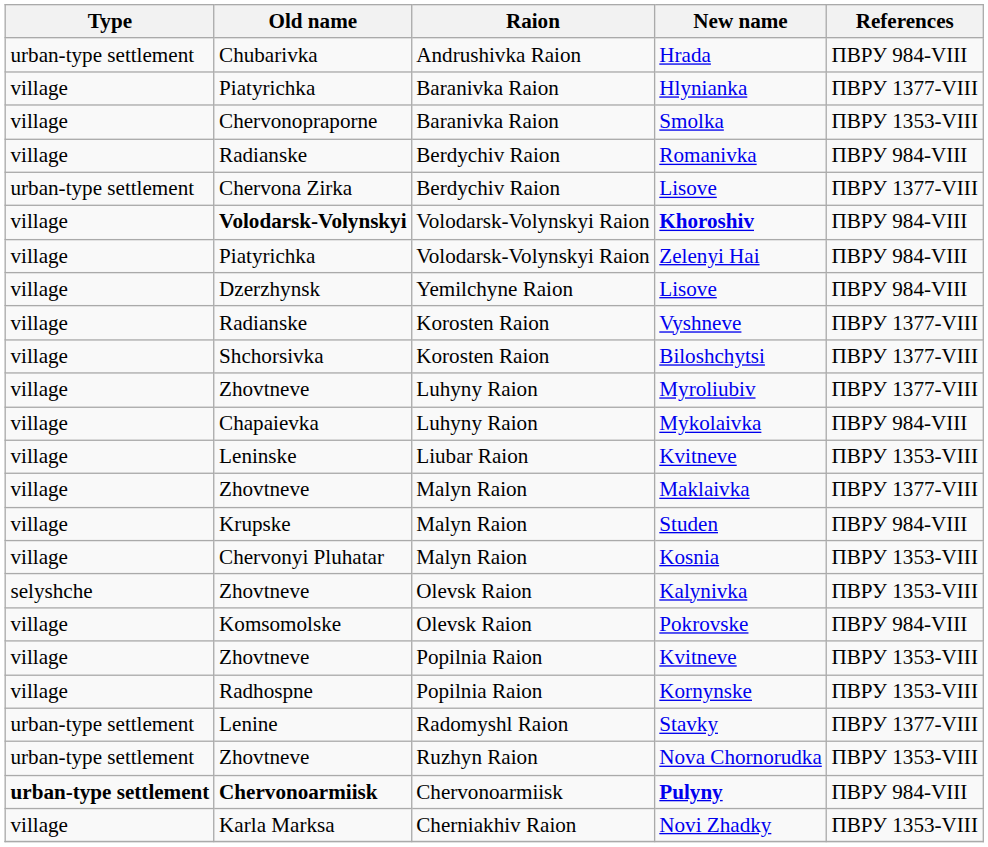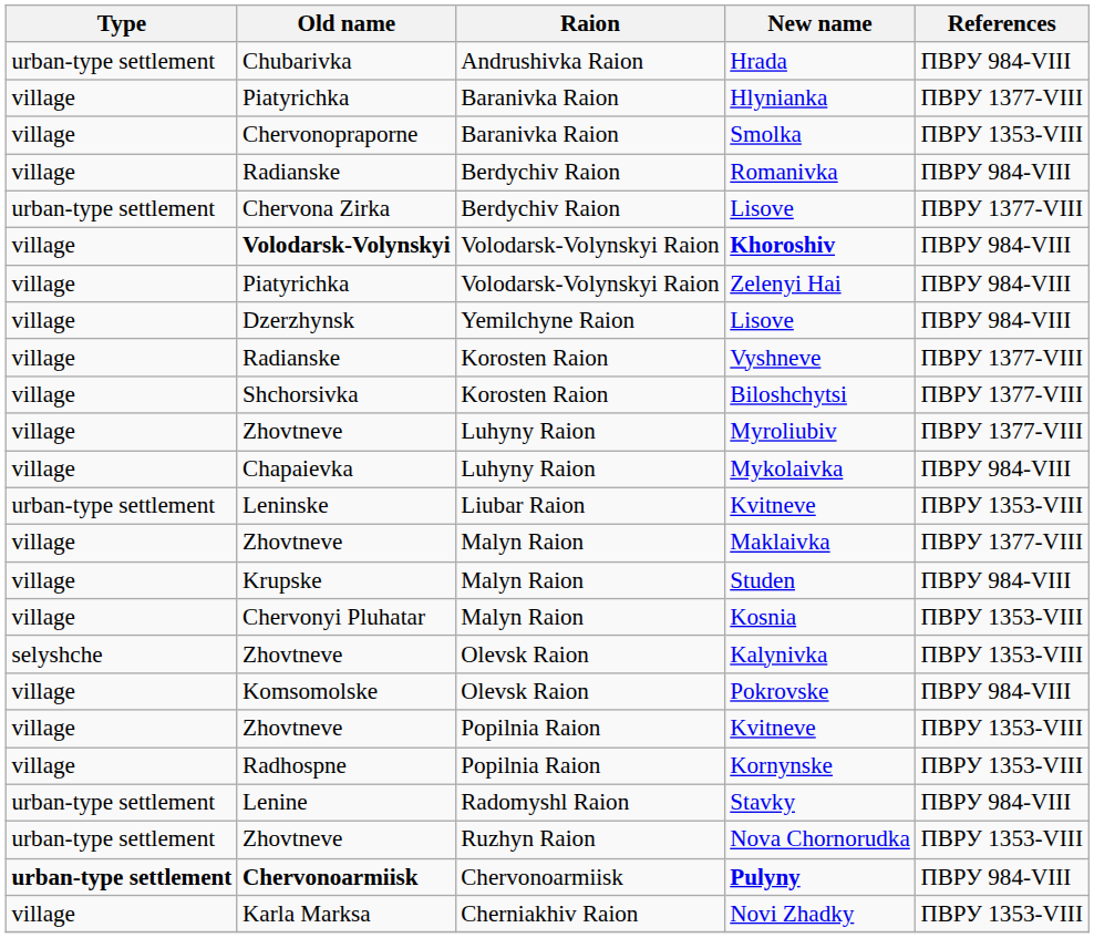Leninske / Kvitneve | Type: village -> urban-type settlement
Stavky | References: ПВРУ 1377-VIII -> ПВРУ 984-VIII
